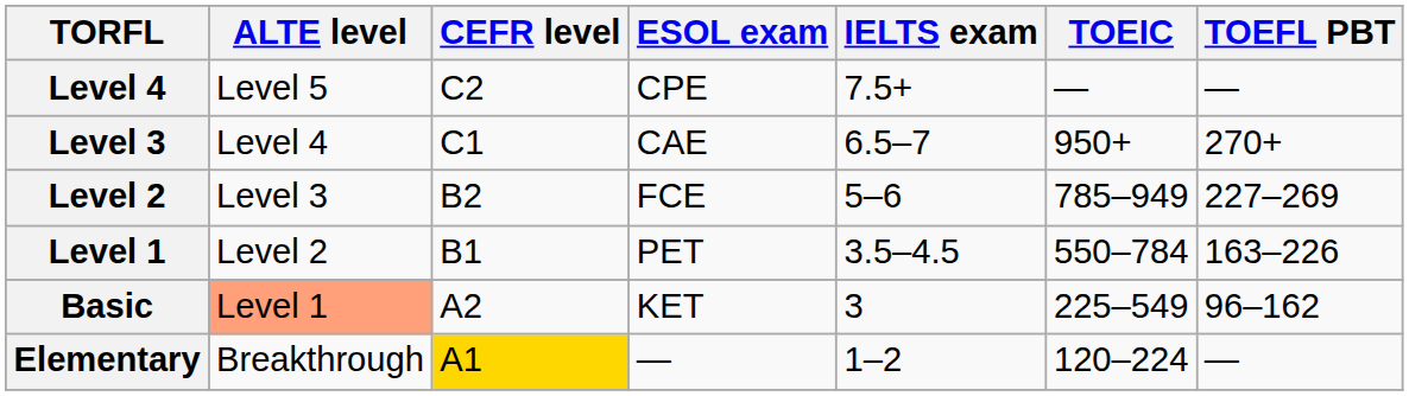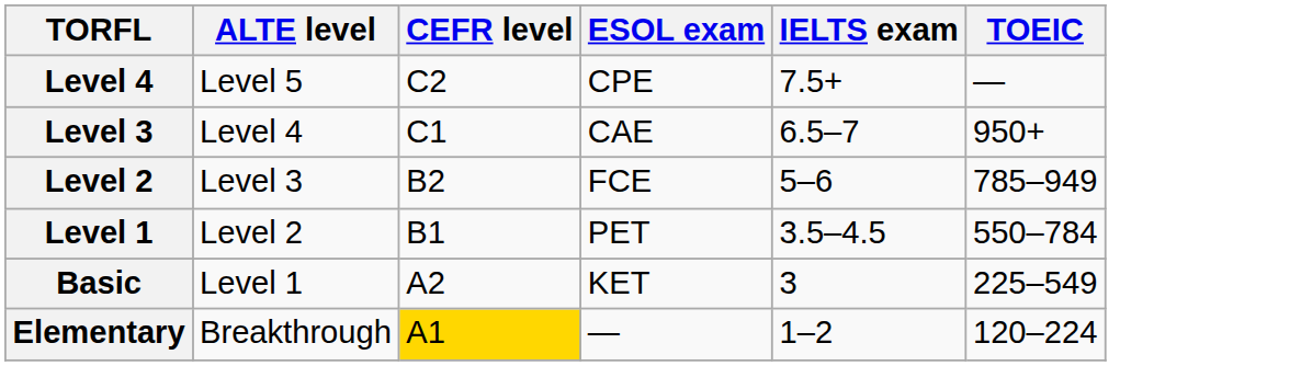- column: TOEFL PBT | — | 270+ | 227–269 | 163–226 | 96–162 | —
Basic | ALTE level: lightsalmon background -> no background
